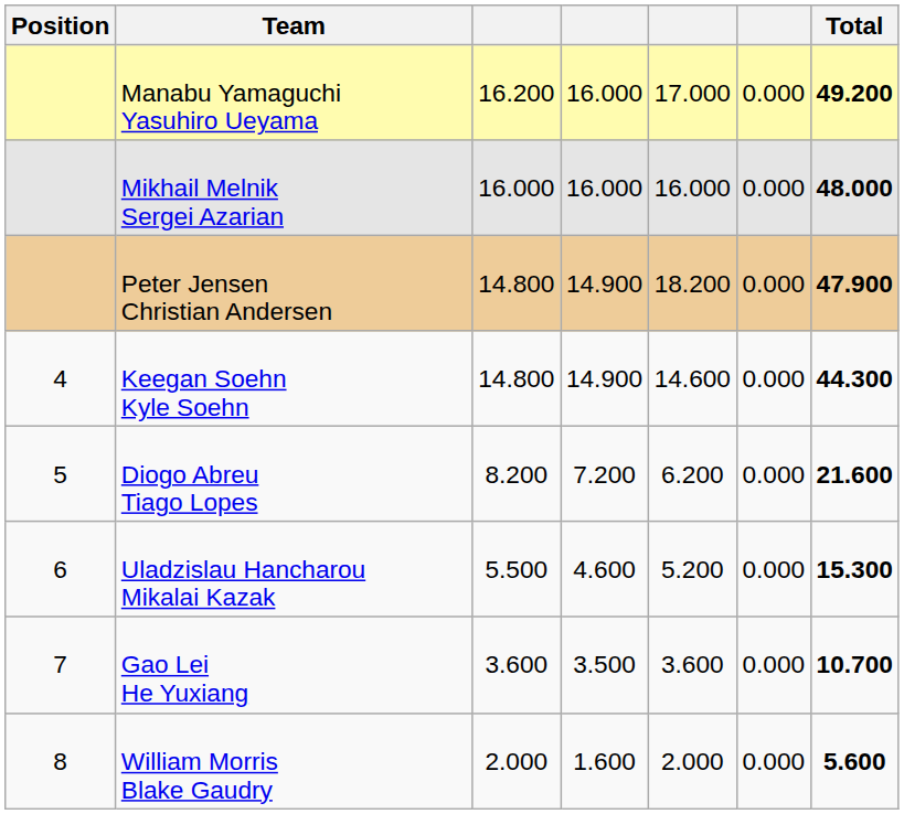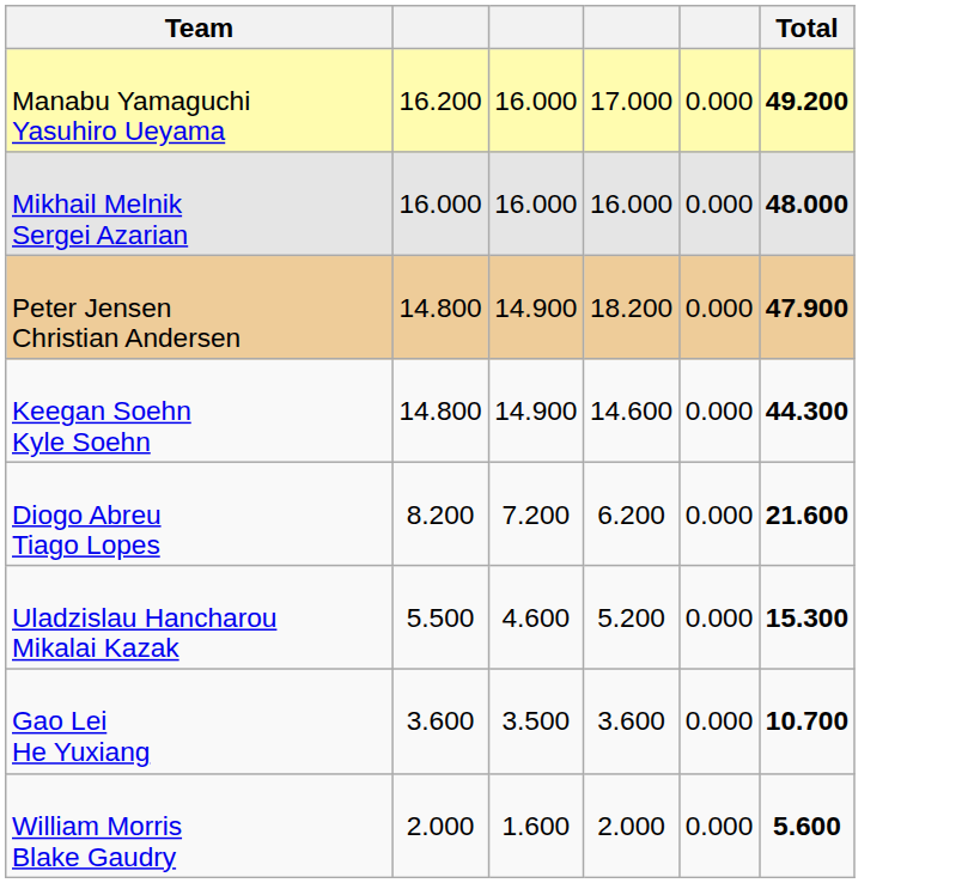- column: Position | 4 | 5 | 6 | 7 | 8
